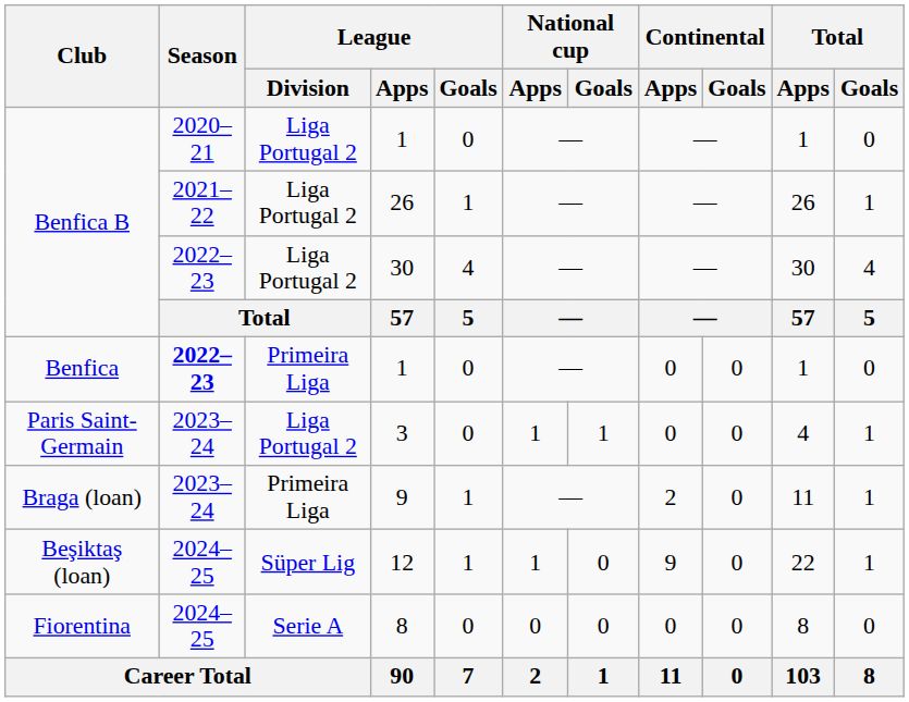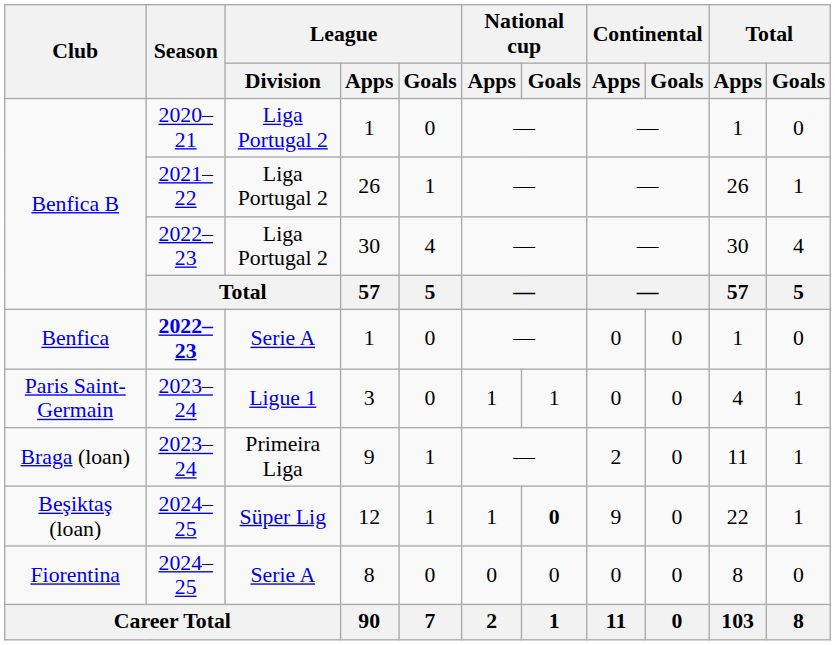Benfica / 1 | League / Division: Primeira Liga -> Serie A
3 | League / Division: Liga Portugal 2 -> Ligue 1
12 | National cup / Goals: normal -> bold
